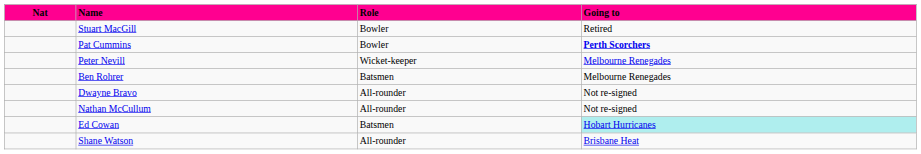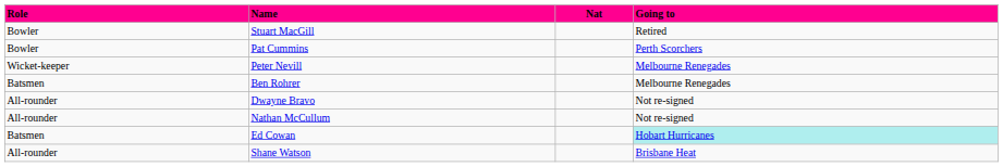columns swapped: Nat <-> Role
Pat Cummins | Going to: bold -> normal
